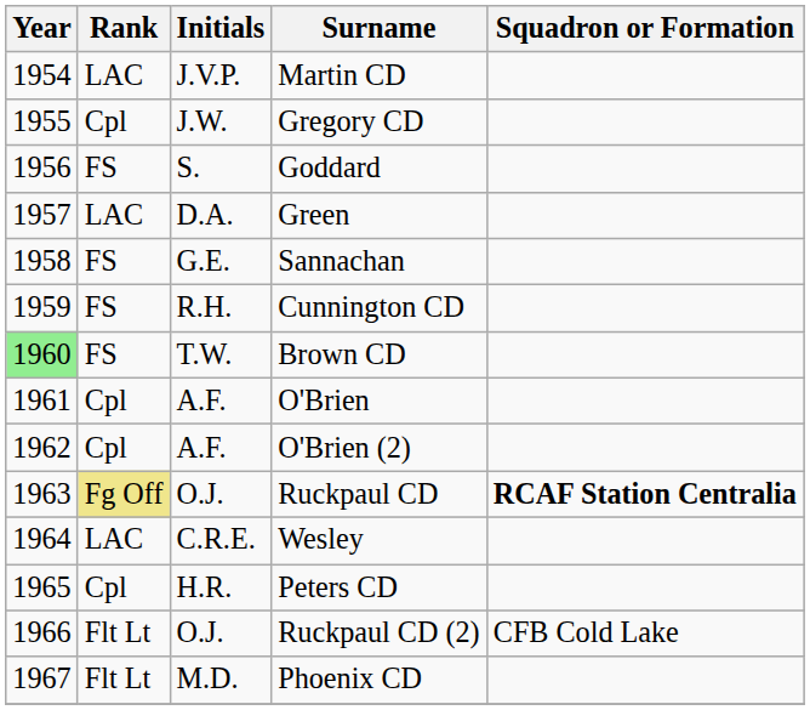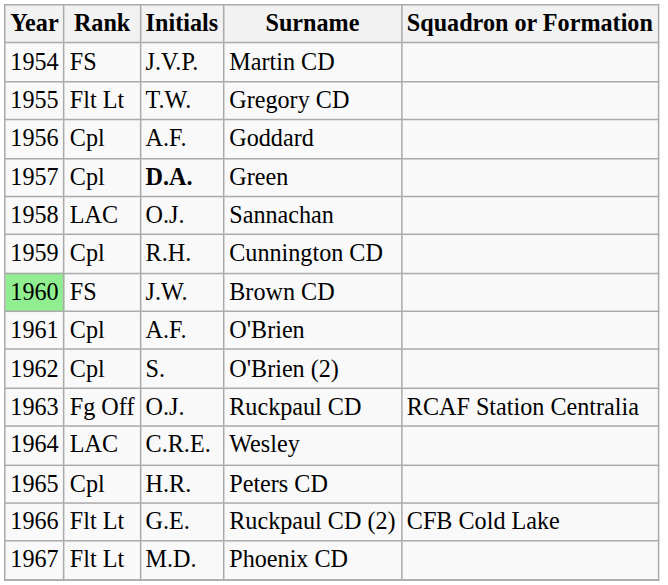Martin CD | Rank: LAC -> FS
Gregory CD | Rank: Cpl -> Flt Lt
Gregory CD | Initials: J.W. -> T.W.
Goddard | Rank: FS -> Cpl
Goddard | Initials: S. -> A.F.
Green | Rank: LAC -> Cpl
Green | Initials: normal -> bold
Sannachan | Rank: FS -> LAC
Sannachan | Initials: G.E. -> O.J.
Cunnington CD | Rank: FS -> Cpl
Brown CD | Initials: T.W. -> J.W.
O'Brien (2) | Initials: A.F. -> S.
Ruckpaul CD | Rank: khaki background -> no background
Ruckpaul CD | Squadron or Formation: bold -> normal
Ruckpaul CD (2) | Initials: O.J. -> G.E.
